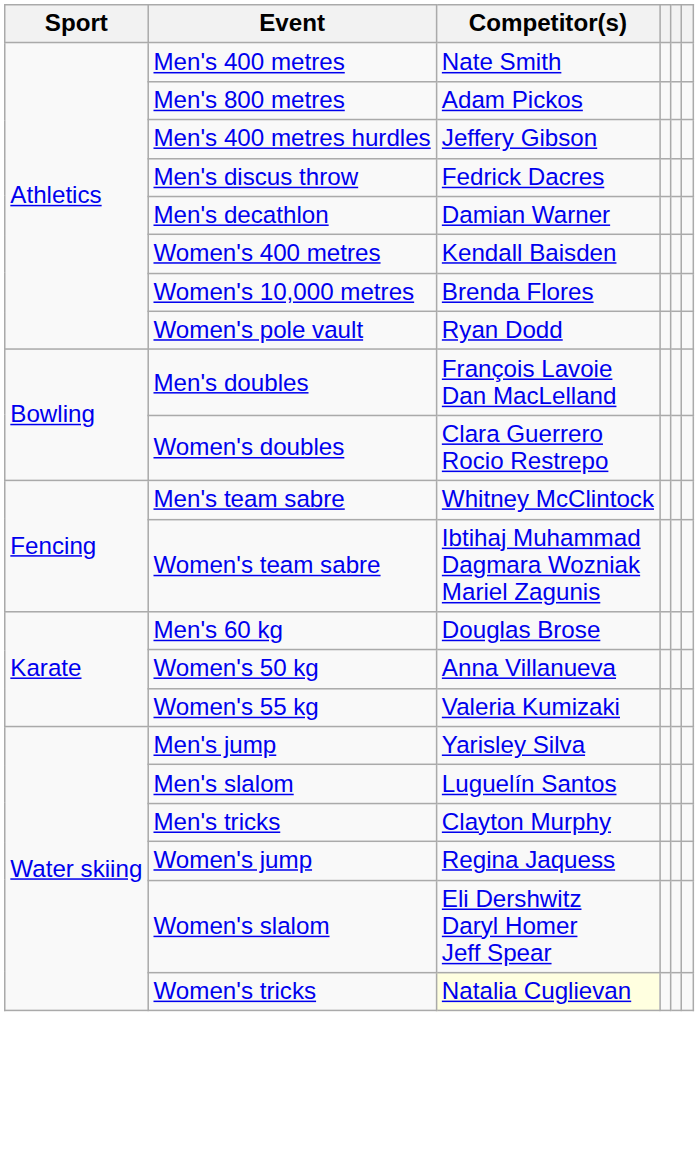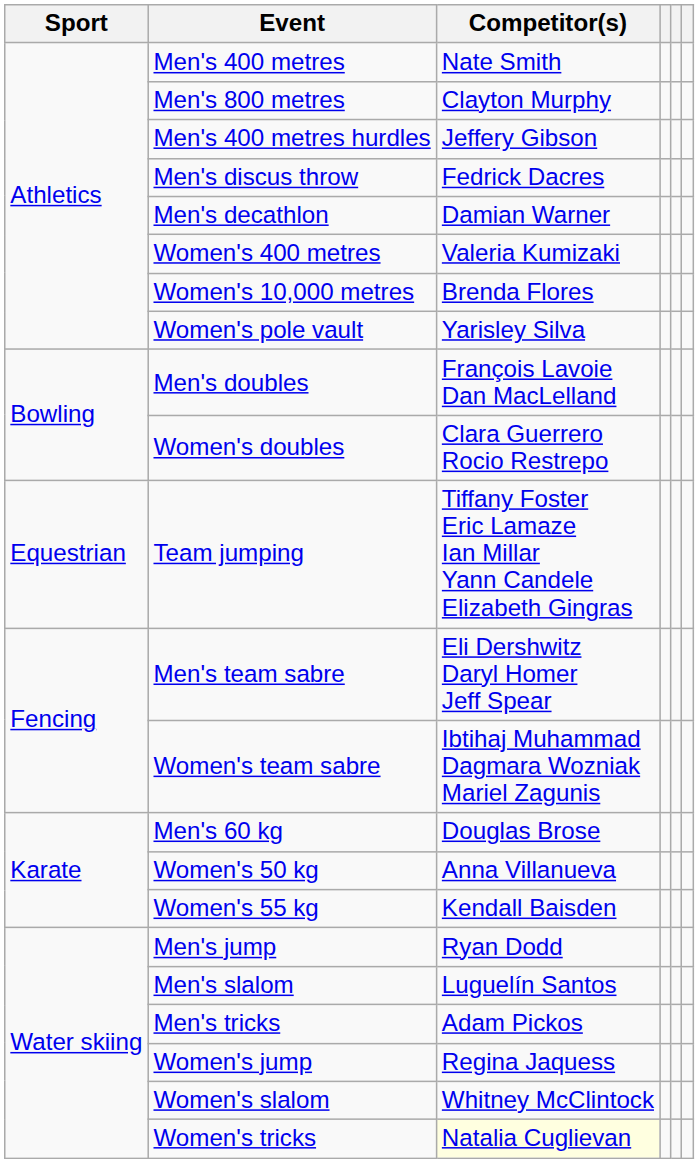Men's 800 metres | Competitor(s): Adam Pickos -> Clayton Murphy
Women's 400 metres | Competitor(s): Kendall Baisden -> Valeria Kumizaki
Women's pole vault | Competitor(s): Ryan Dodd -> Yarisley Silva
+ row: Equestrian | Team jumping | Tiffany Foster Eric Lamaze Ian Millar Yann Candele Elizabeth Gingras
Men's team sabre | Competitor(s): Whitney McClintock -> Eli Dershwitz Daryl Homer Jeff Spear
Women's 55 kg | Competitor(s): Valeria Kumizaki -> Kendall Baisden
Men's jump | Competitor(s): Yarisley Silva -> Ryan Dodd
Men's tricks | Competitor(s): Clayton Murphy -> Adam Pickos
Women's slalom | Competitor(s): Eli Dershwitz Daryl Homer Jeff Spear -> Whitney McClintock
